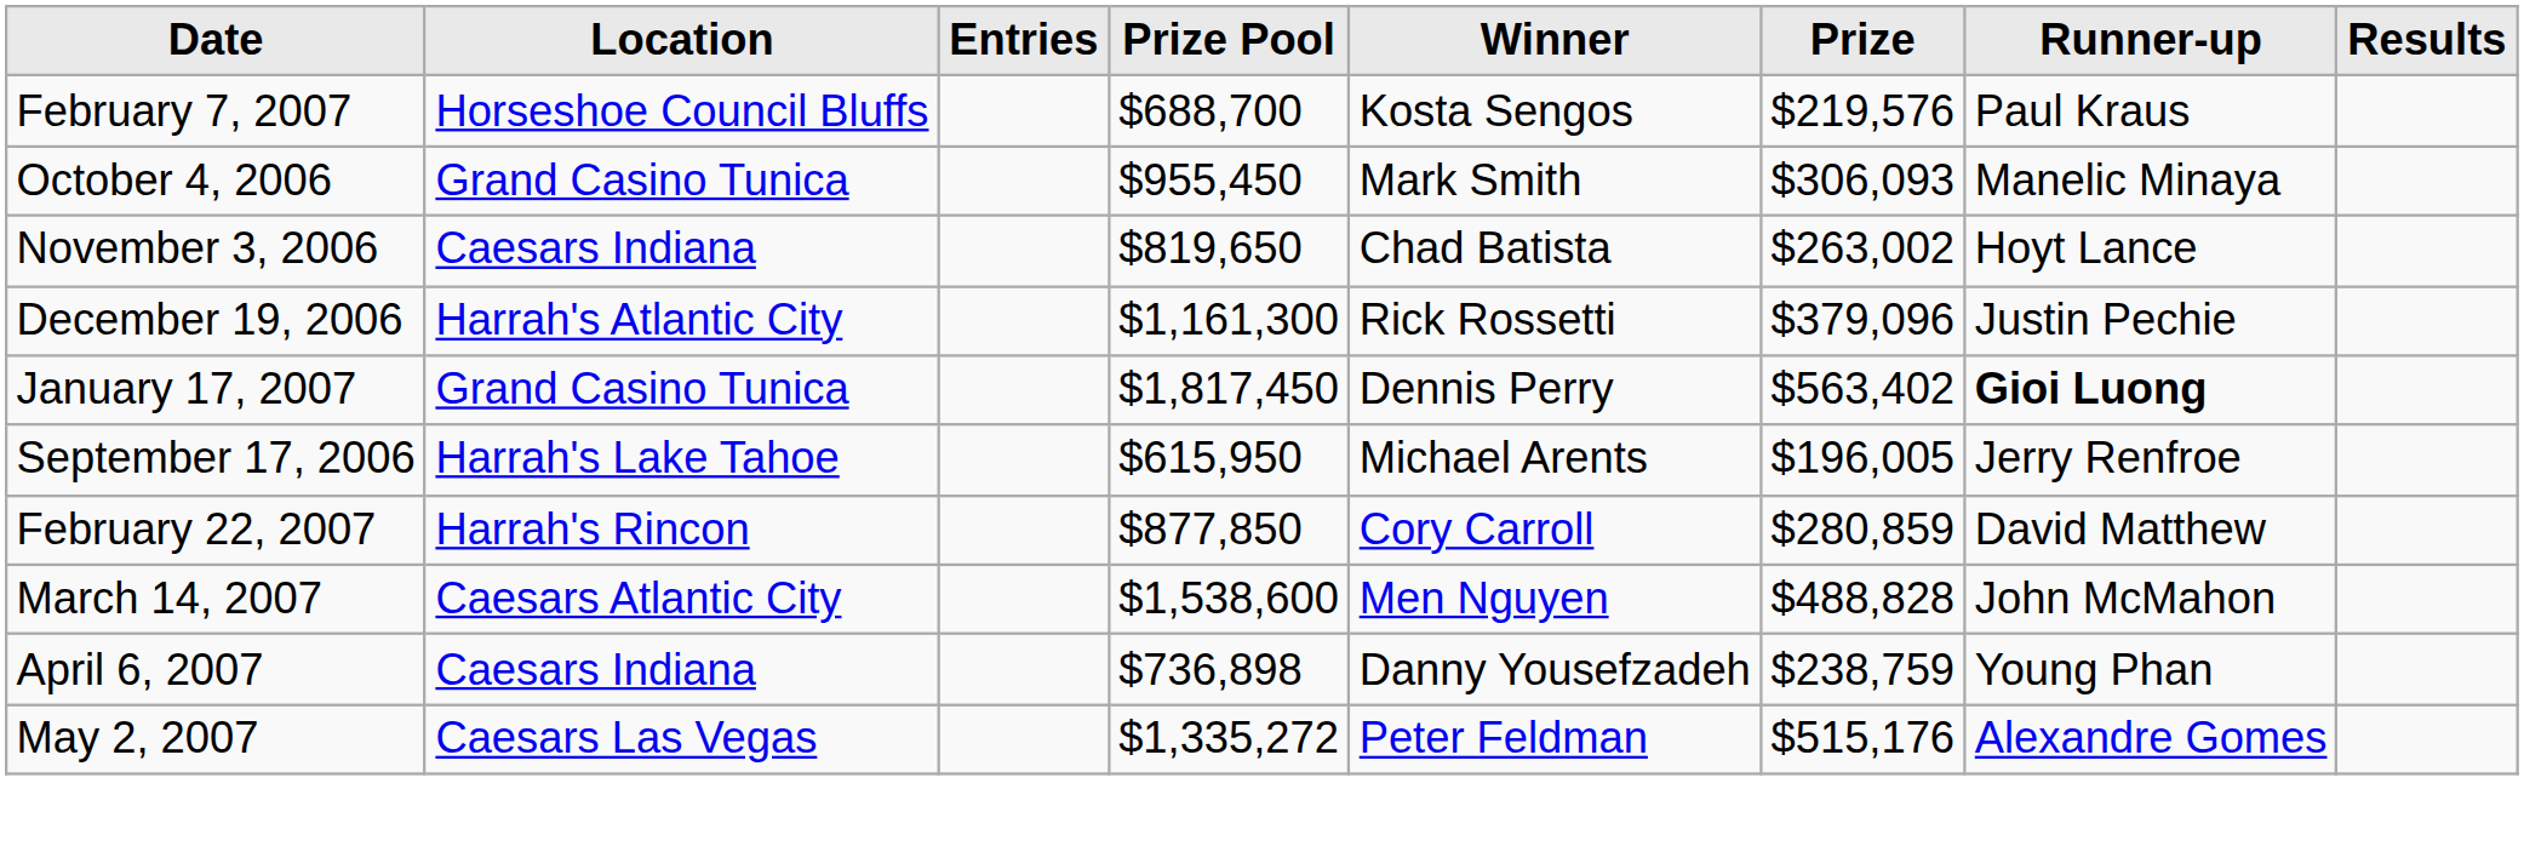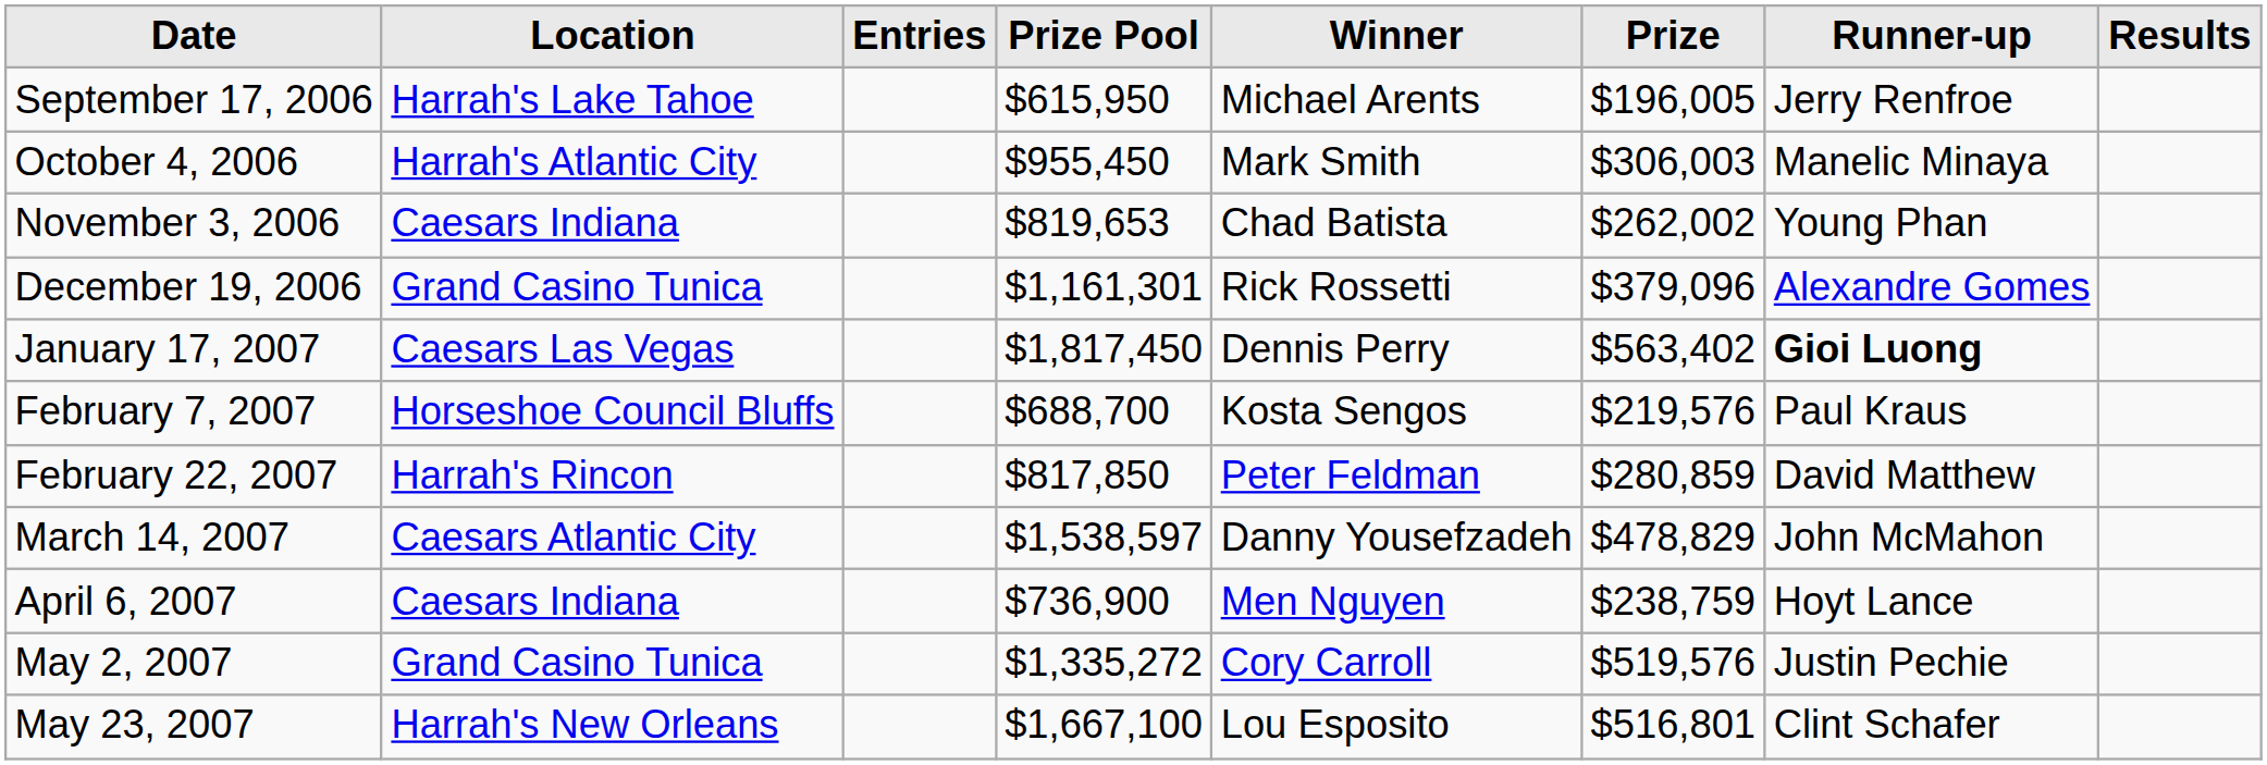rows swapped: September 17, 2006 <-> February 7, 2007
October 4, 2006 | Location: Grand Casino Tunica -> Harrah's Atlantic City
October 4, 2006 | Prize: $306,093 -> $306,003
November 3, 2006 | Prize Pool: $819,650 -> $819,653
November 3, 2006 | Prize: $263,002 -> $262,002
November 3, 2006 | Runner-up: Hoyt Lance -> Young Phan
December 19, 2006 | Location: Harrah's Atlantic City -> Grand Casino Tunica
December 19, 2006 | Prize Pool: $1,161,300 -> $1,161,301
December 19, 2006 | Runner-up: Justin Pechie -> Alexandre Gomes
January 17, 2007 | Location: Grand Casino Tunica -> Caesars Las Vegas
February 22, 2007 | Prize Pool: $877,850 -> $817,850
February 22, 2007 | Winner: Cory Carroll -> Peter Feldman
March 14, 2007 | Prize Pool: $1,538,600 -> $1,538,597
March 14, 2007 | Winner: Men Nguyen -> Danny Yousefzadeh
March 14, 2007 | Prize: $488,828 -> $478,829
April 6, 2007 | Prize Pool: $736,898 -> $736,900
April 6, 2007 | Winner: Danny Yousefzadeh -> Men Nguyen
April 6, 2007 | Runner-up: Young Phan -> Hoyt Lance
May 2, 2007 | Location: Caesars Las Vegas -> Grand Casino Tunica
May 2, 2007 | Winner: Peter Feldman -> Cory Carroll
May 2, 2007 | Prize: $515,176 -> $519,576
May 2, 2007 | Runner-up: Alexandre Gomes -> Justin Pechie
+ row: May 23, 2007 | Harrah's New Orleans | $1,667,100 | Lou Esposito | $516,801 | Clint Schafer
